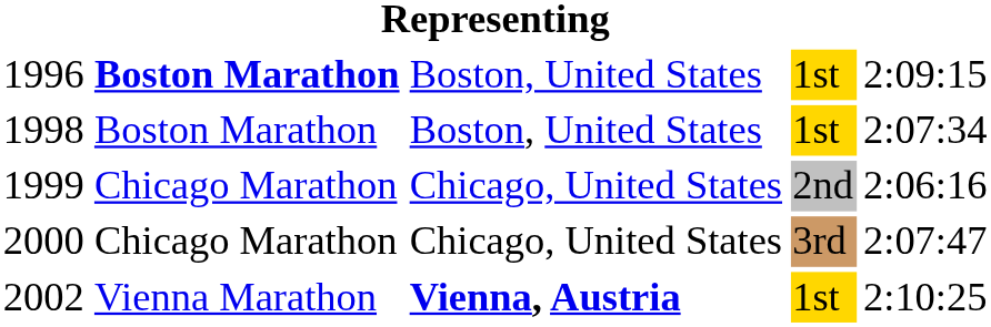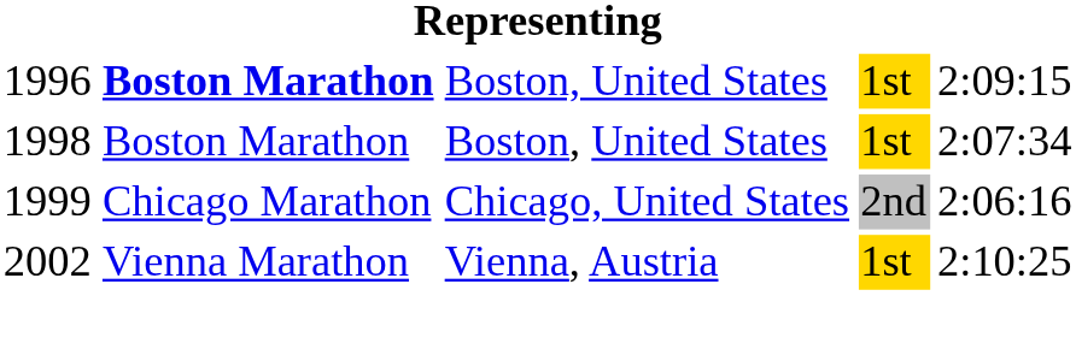- row: 2000 | Chicago Marathon | Chicago, United States | 3rd | 2:07:47
2002 | column 3: bold -> normal
